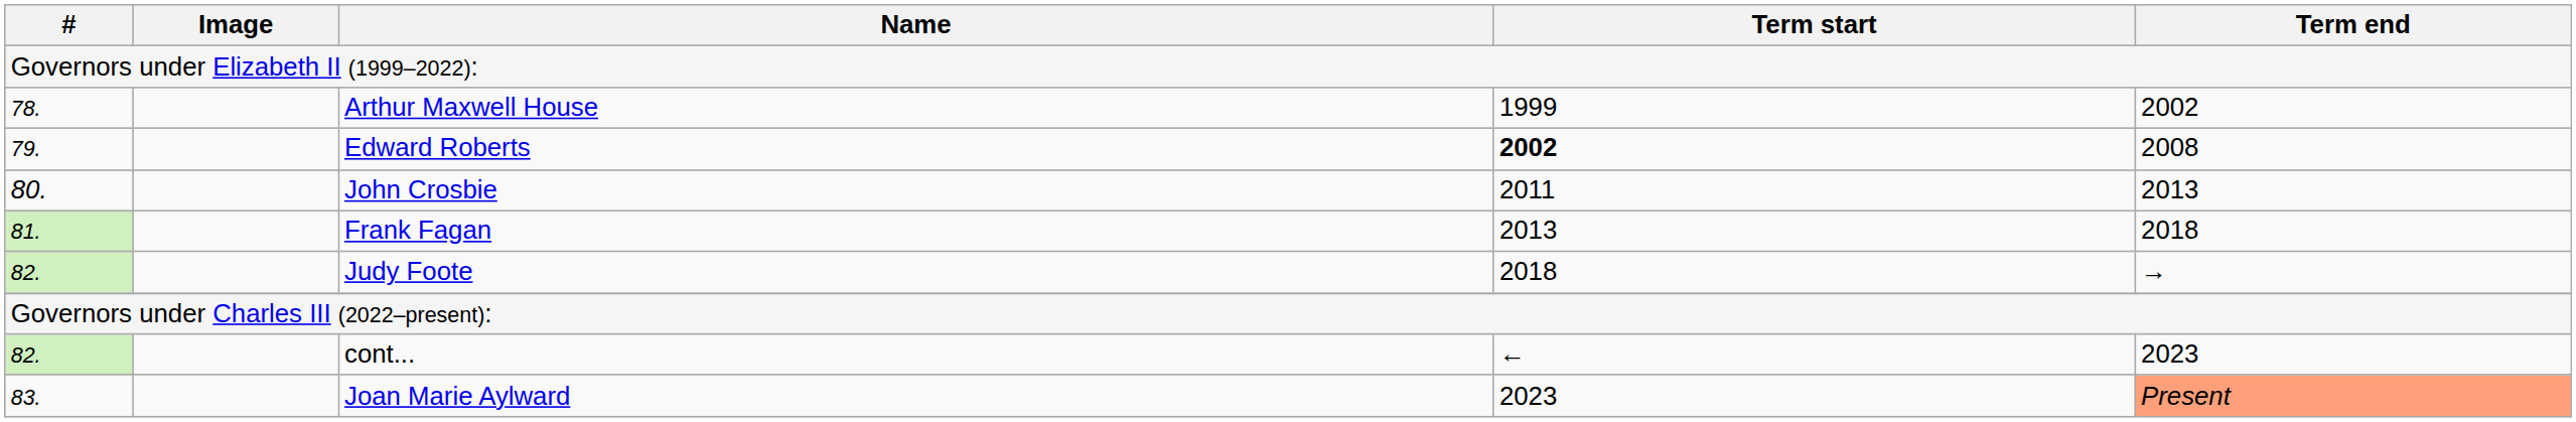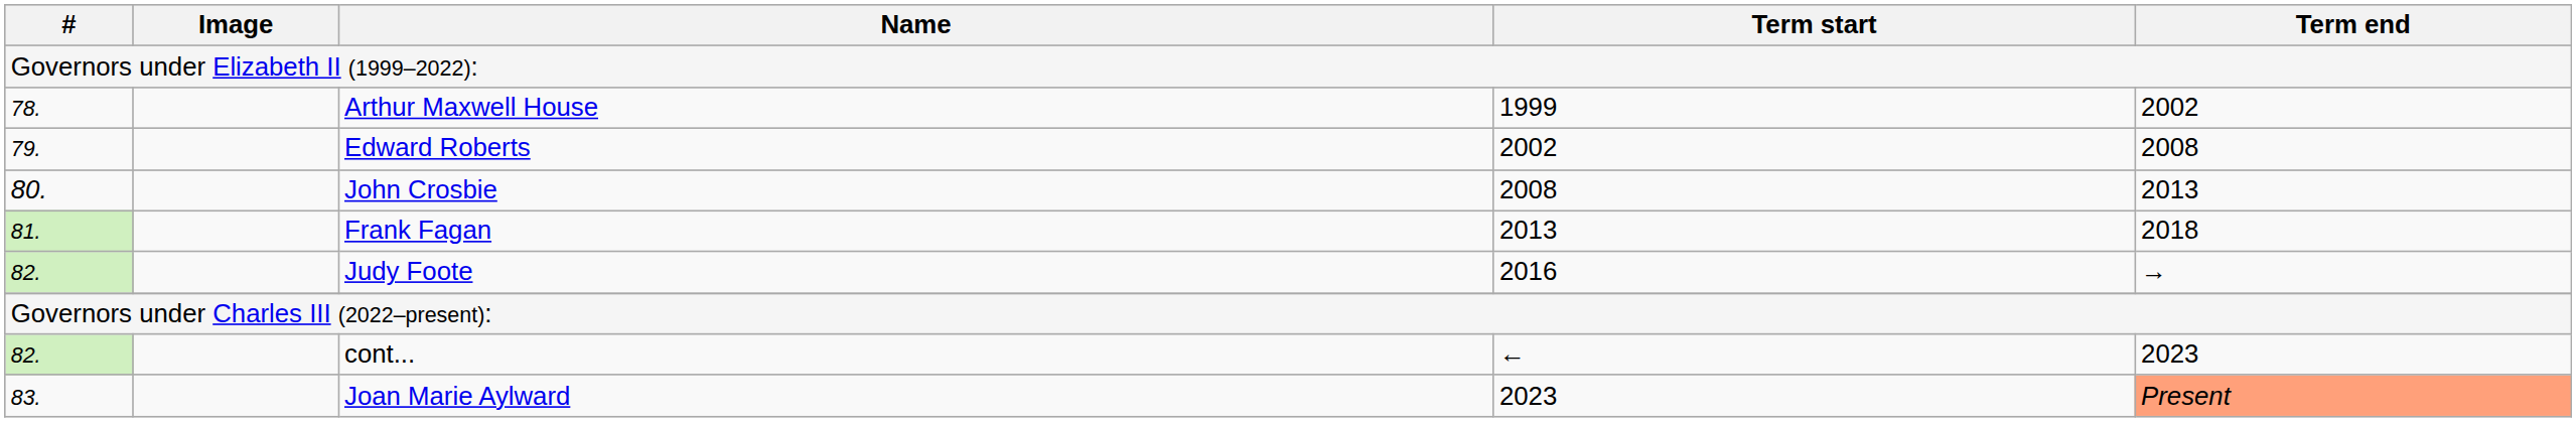Edward Roberts | Term start: bold -> normal
John Crosbie | Term start: 2011 -> 2008
Judy Foote | Term start: 2018 -> 2016
